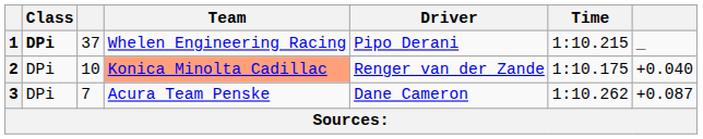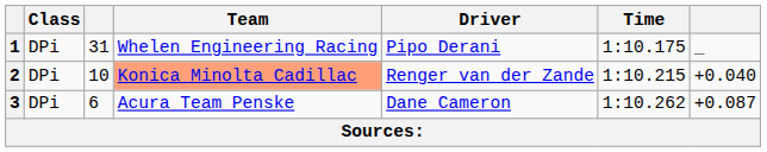1 | Class: bold -> normal
1 | column 3: 37 -> 31
1 | Time: 1:10.215 -> 1:10.175
2 | Time: 1:10.175 -> 1:10.215
3 | column 3: 7 -> 6
